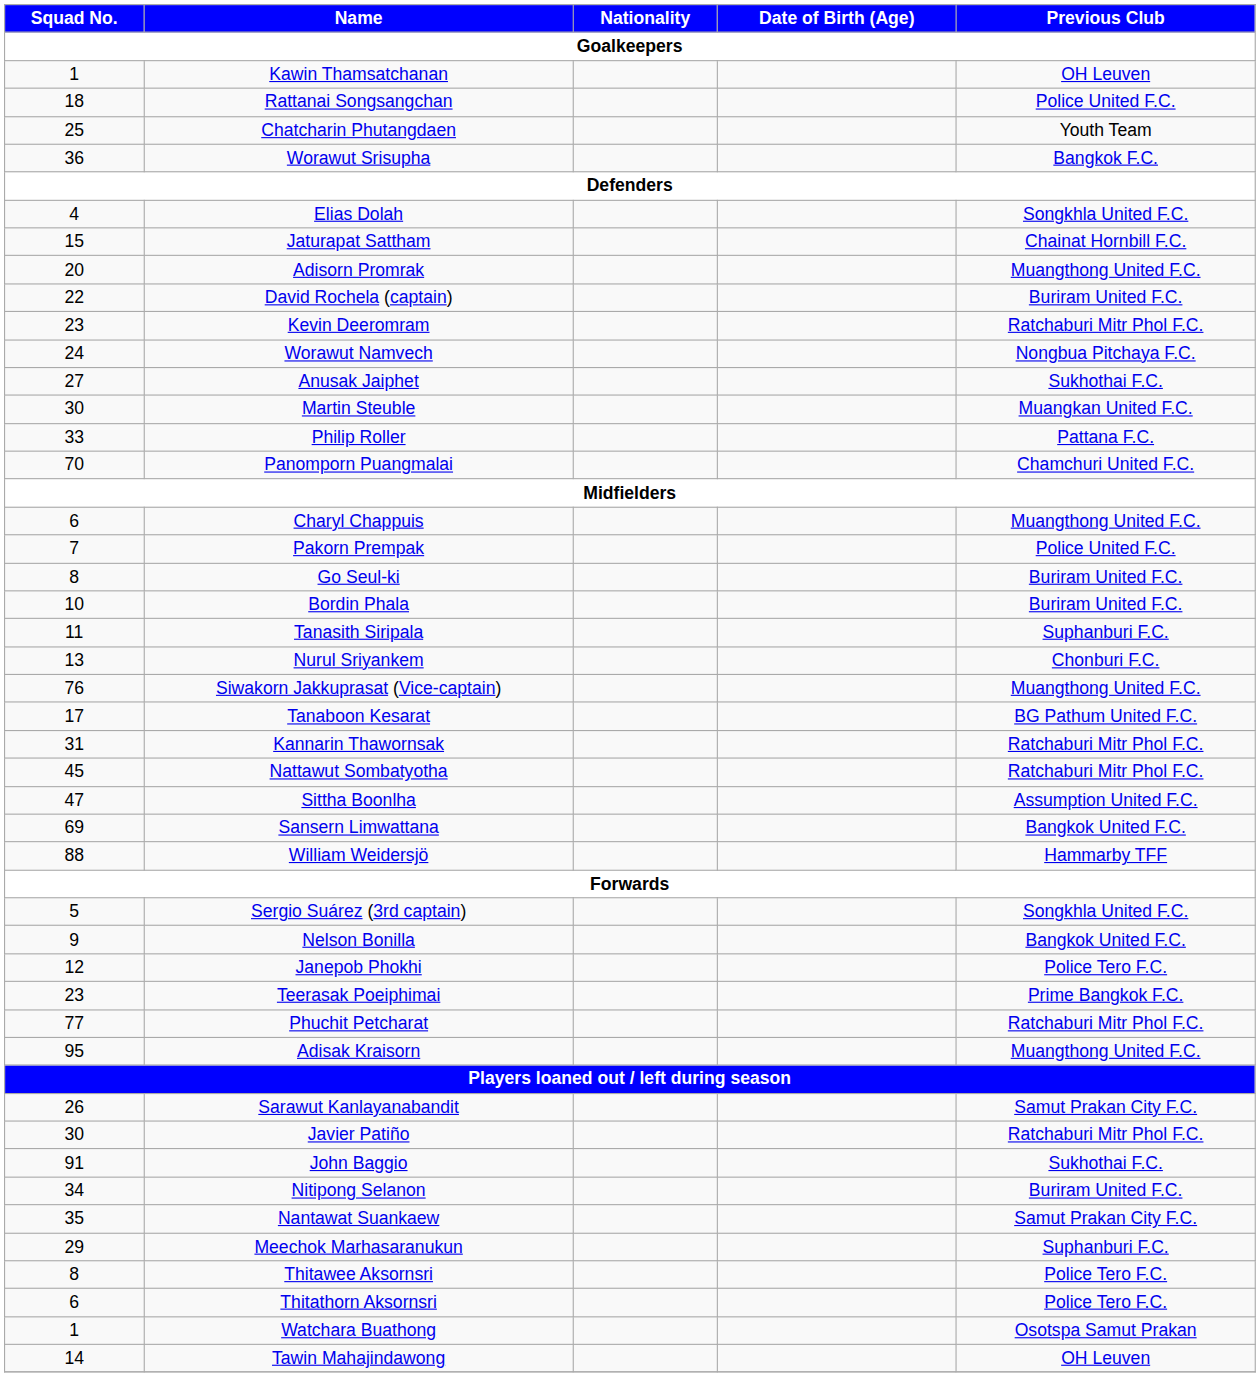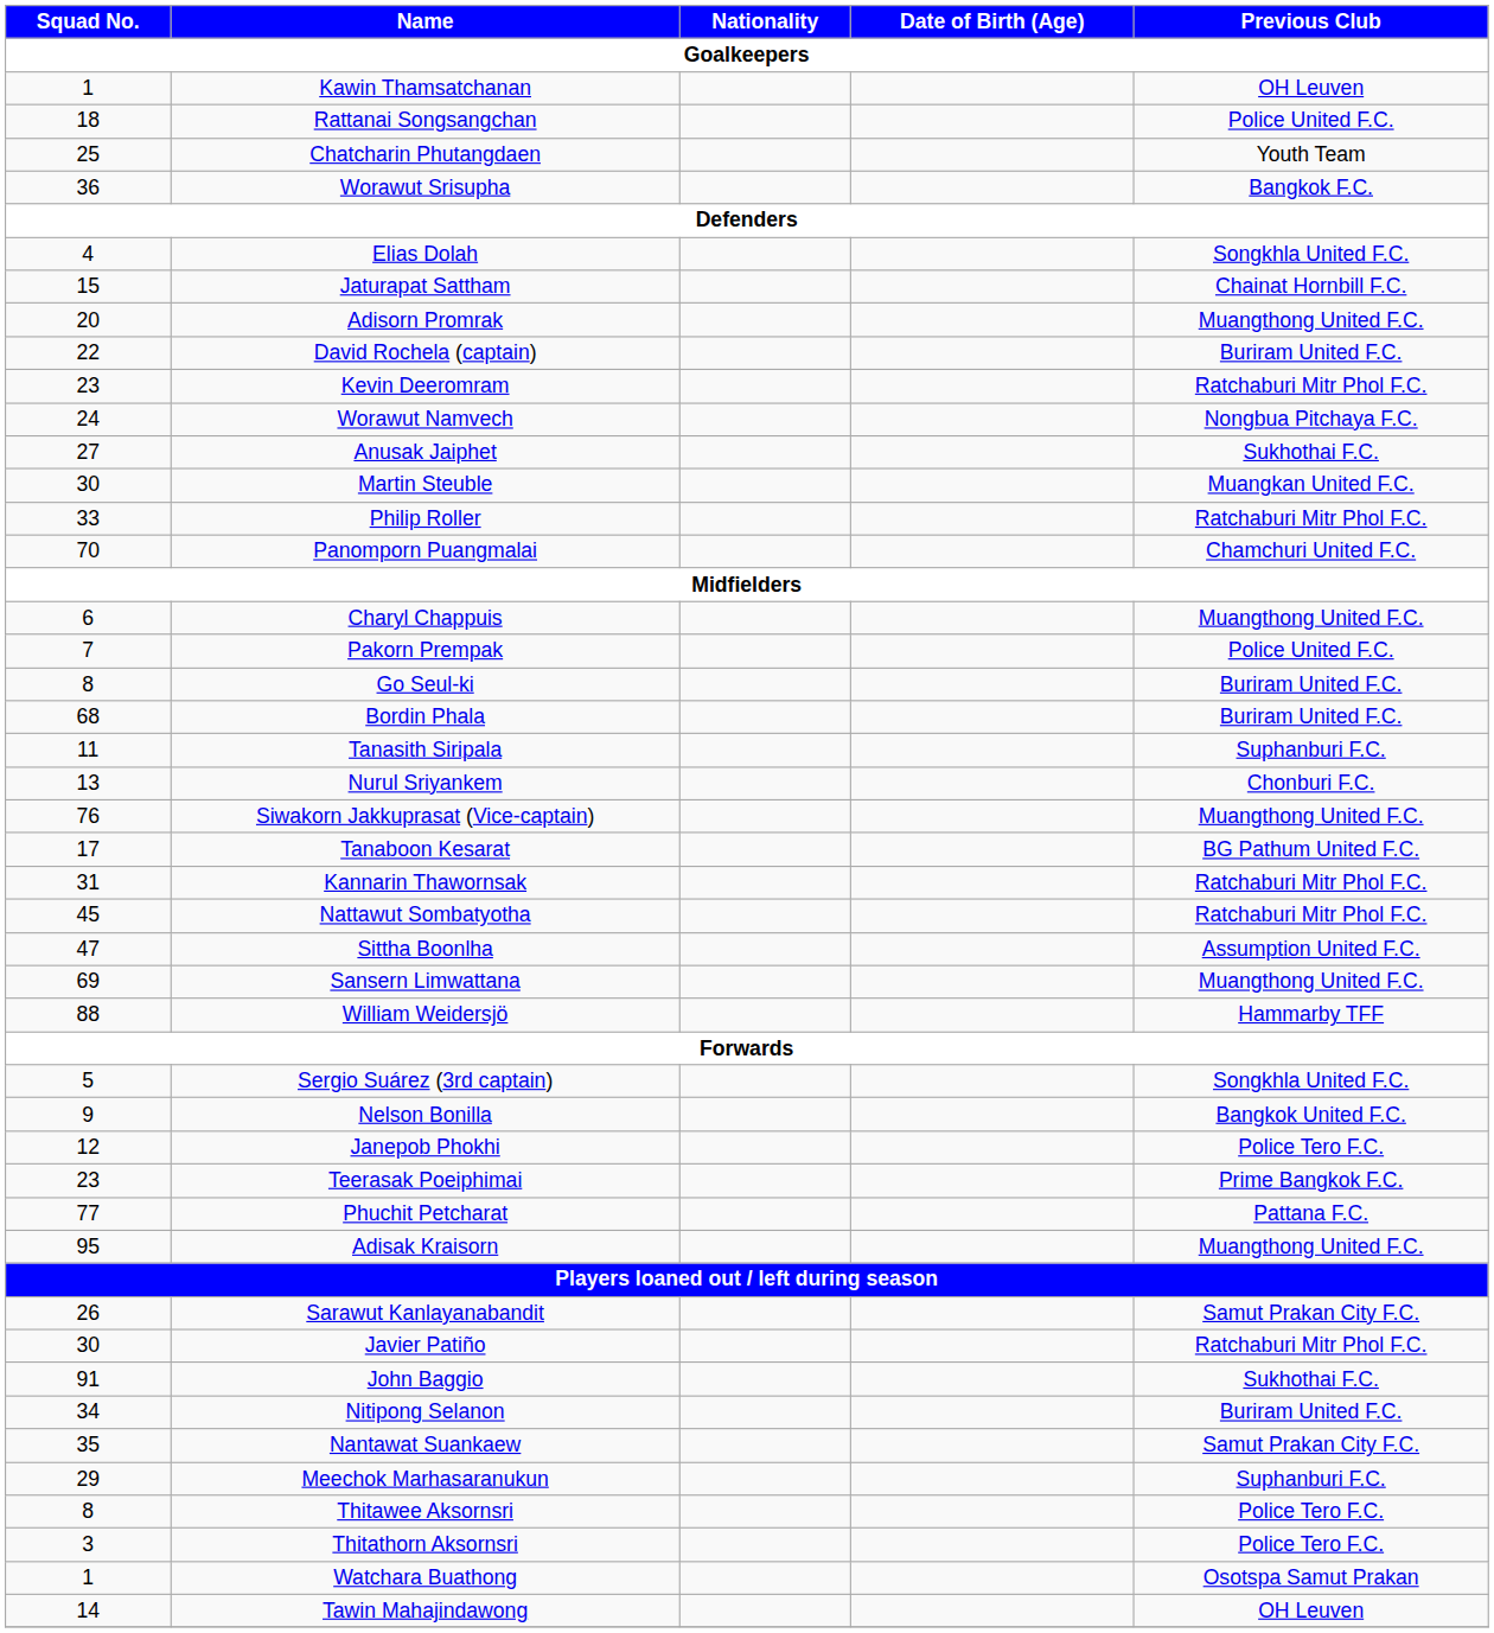Philip Roller | Previous Club: Pattana F.C. -> Ratchaburi Mitr Phol F.C.
Bordin Phala | Squad No.: 10 -> 68
Sansern Limwattana | Previous Club: Bangkok United F.C. -> Muangthong United F.C.
Phuchit Petcharat | Previous Club: Ratchaburi Mitr Phol F.C. -> Pattana F.C.
Thitathorn Aksornsri | Squad No.: 6 -> 3
